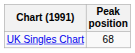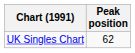UK Singles Chart | Peak position: 68 -> 62
